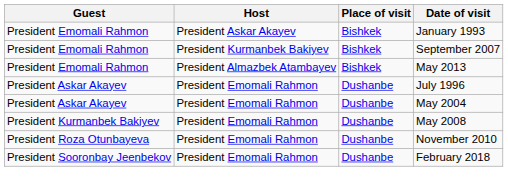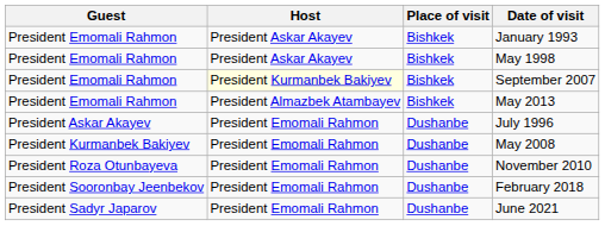+ row: President Emomali Rahmon | President Askar Akayev | Bishkek | May 1998
September 2007 | Host: no background -> lightyellow background
- row: President Askar Akayev | President Emomali Rahmon | Dushanbe | May 2004
+ row: President Sadyr Japarov | President Emomali Rahmon | Dushanbe | June 2021
